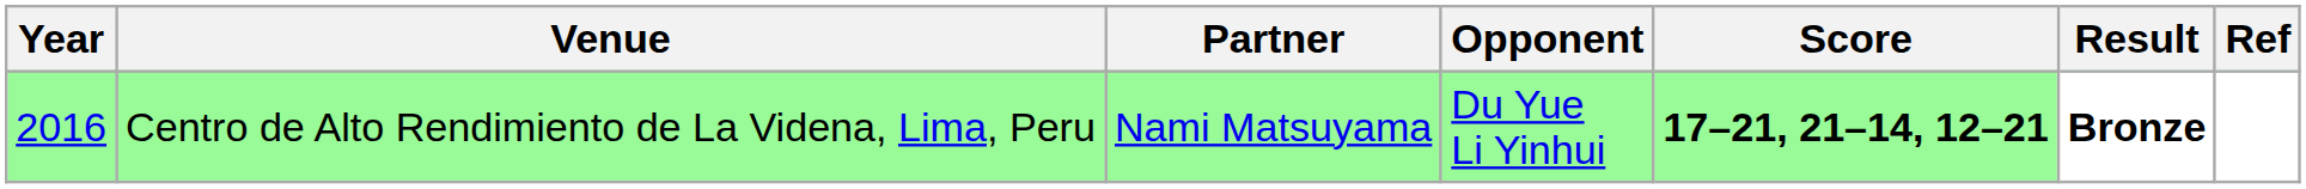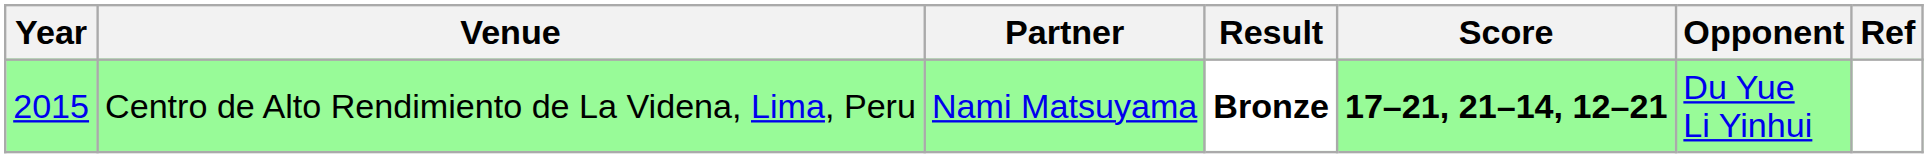columns swapped: Opponent <-> Result
Centro de Alto Rendimiento de La Videna, Lima, Peru | Year: 2016 -> 2015
